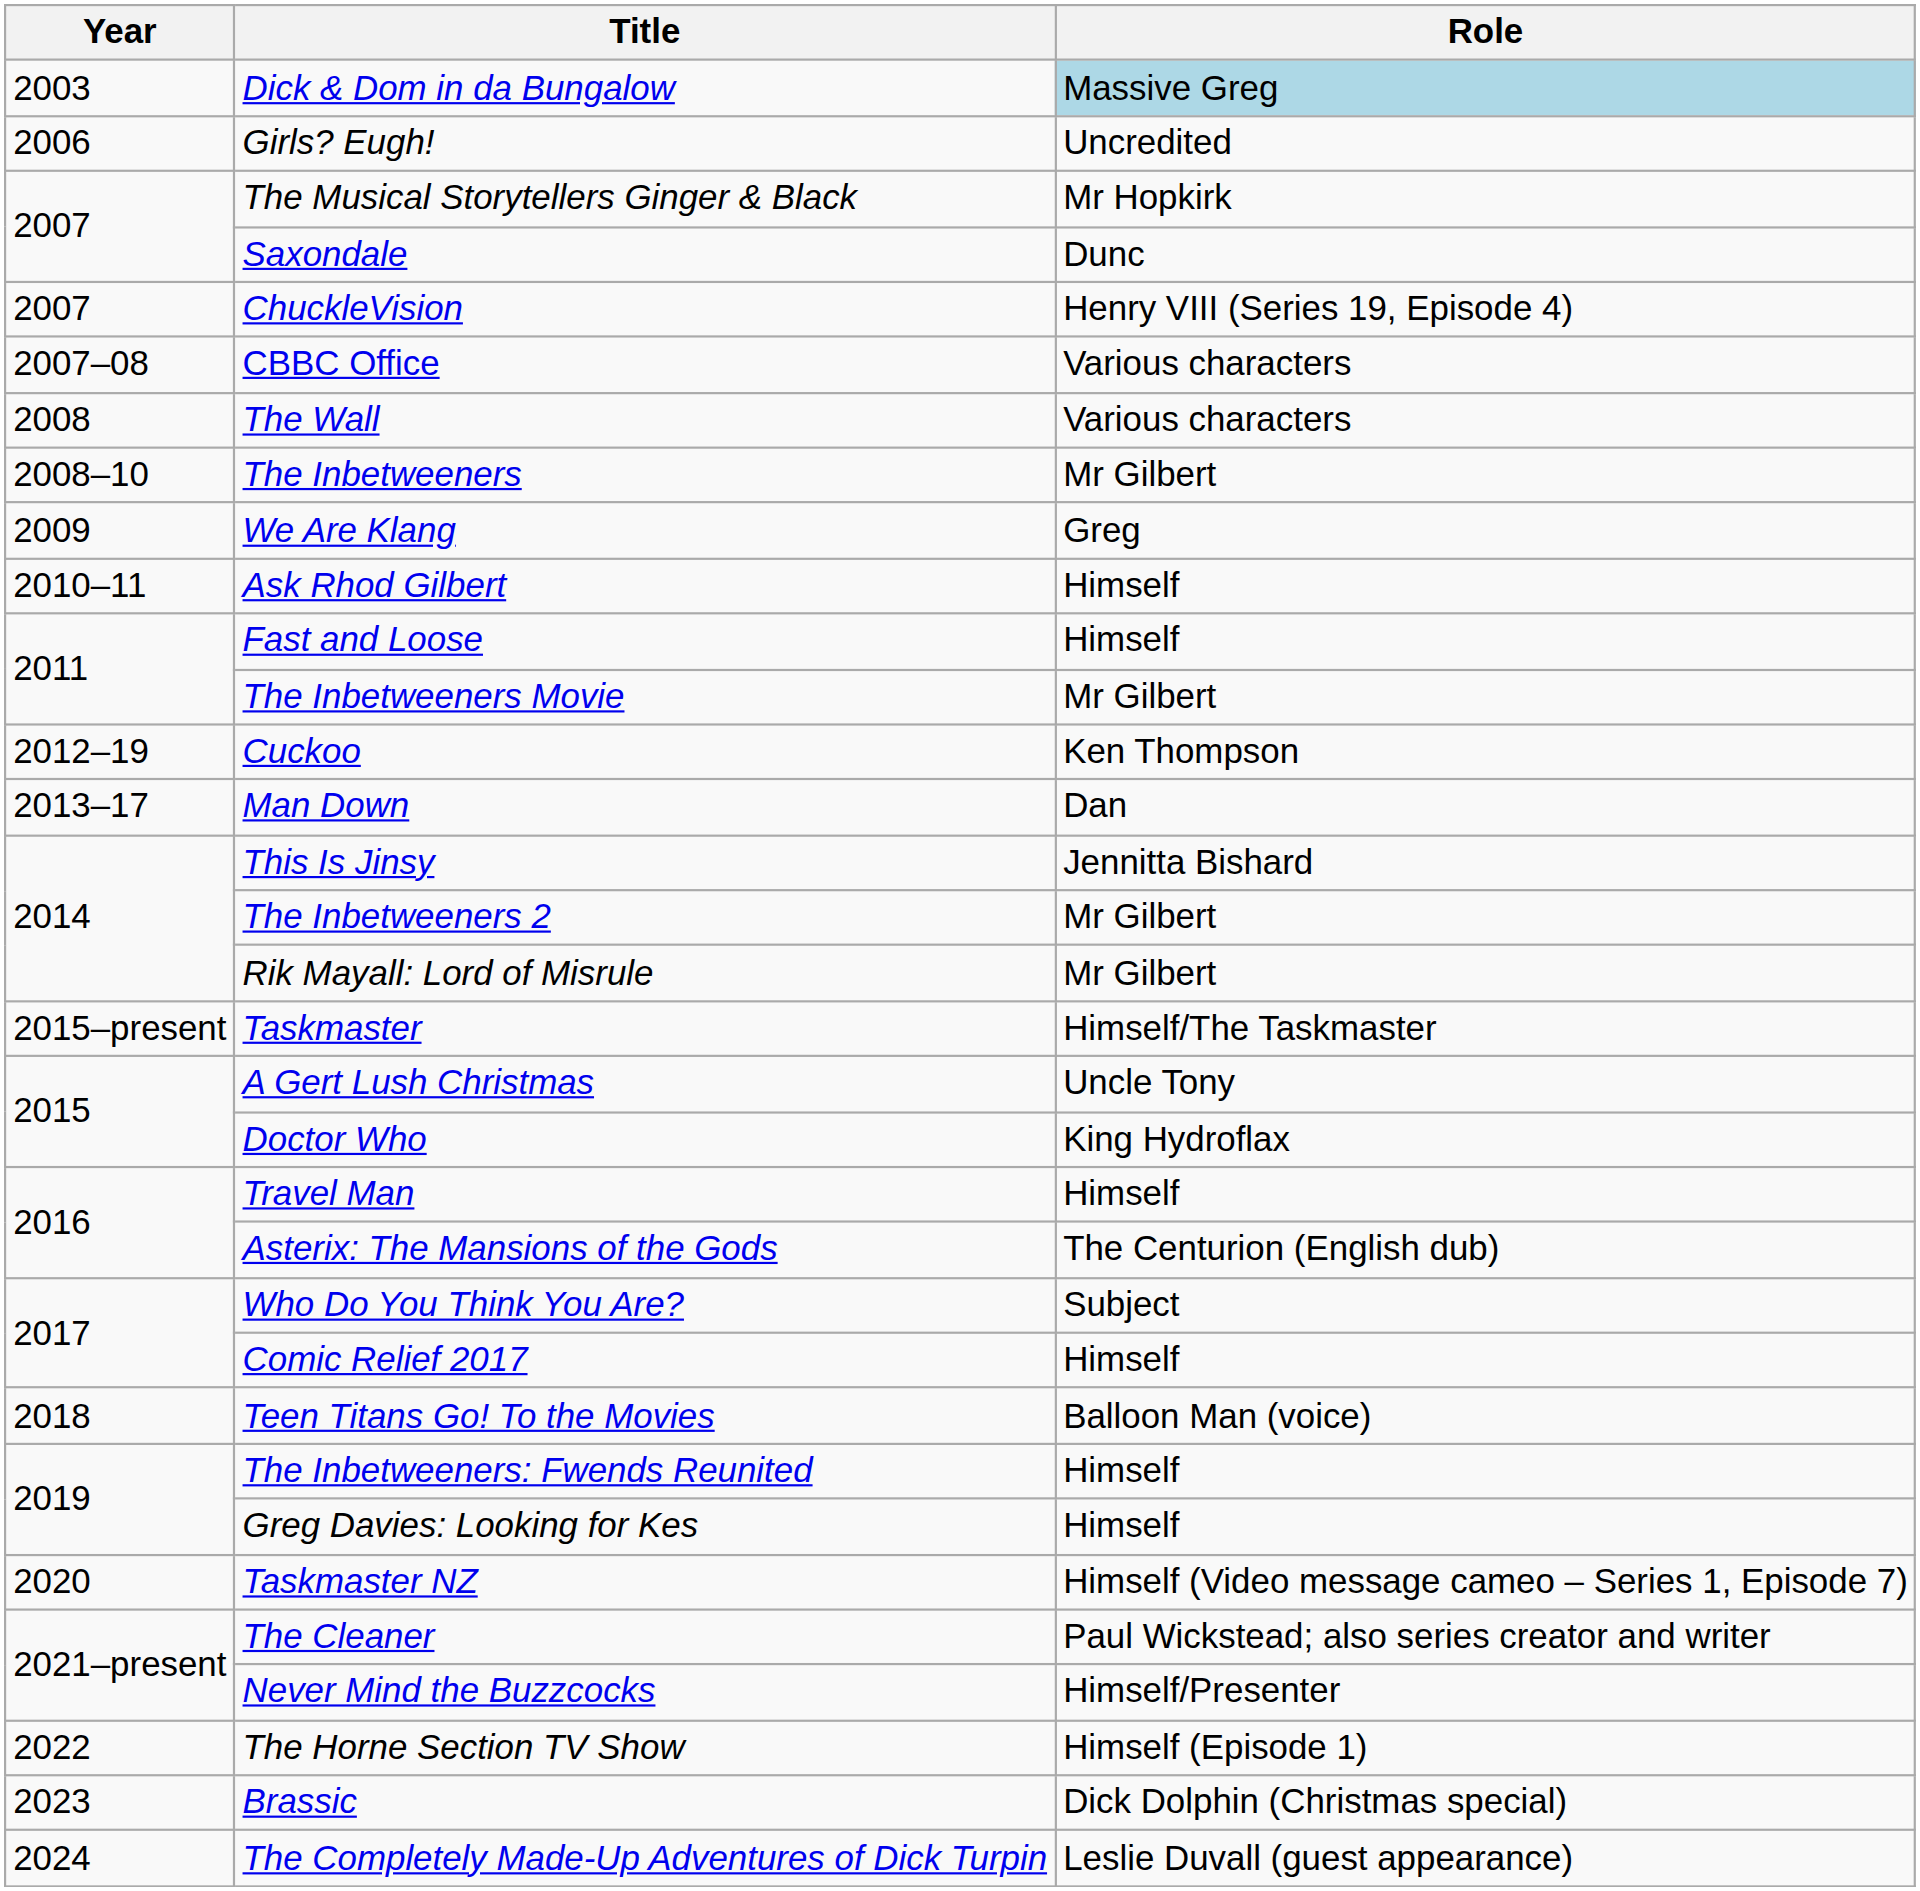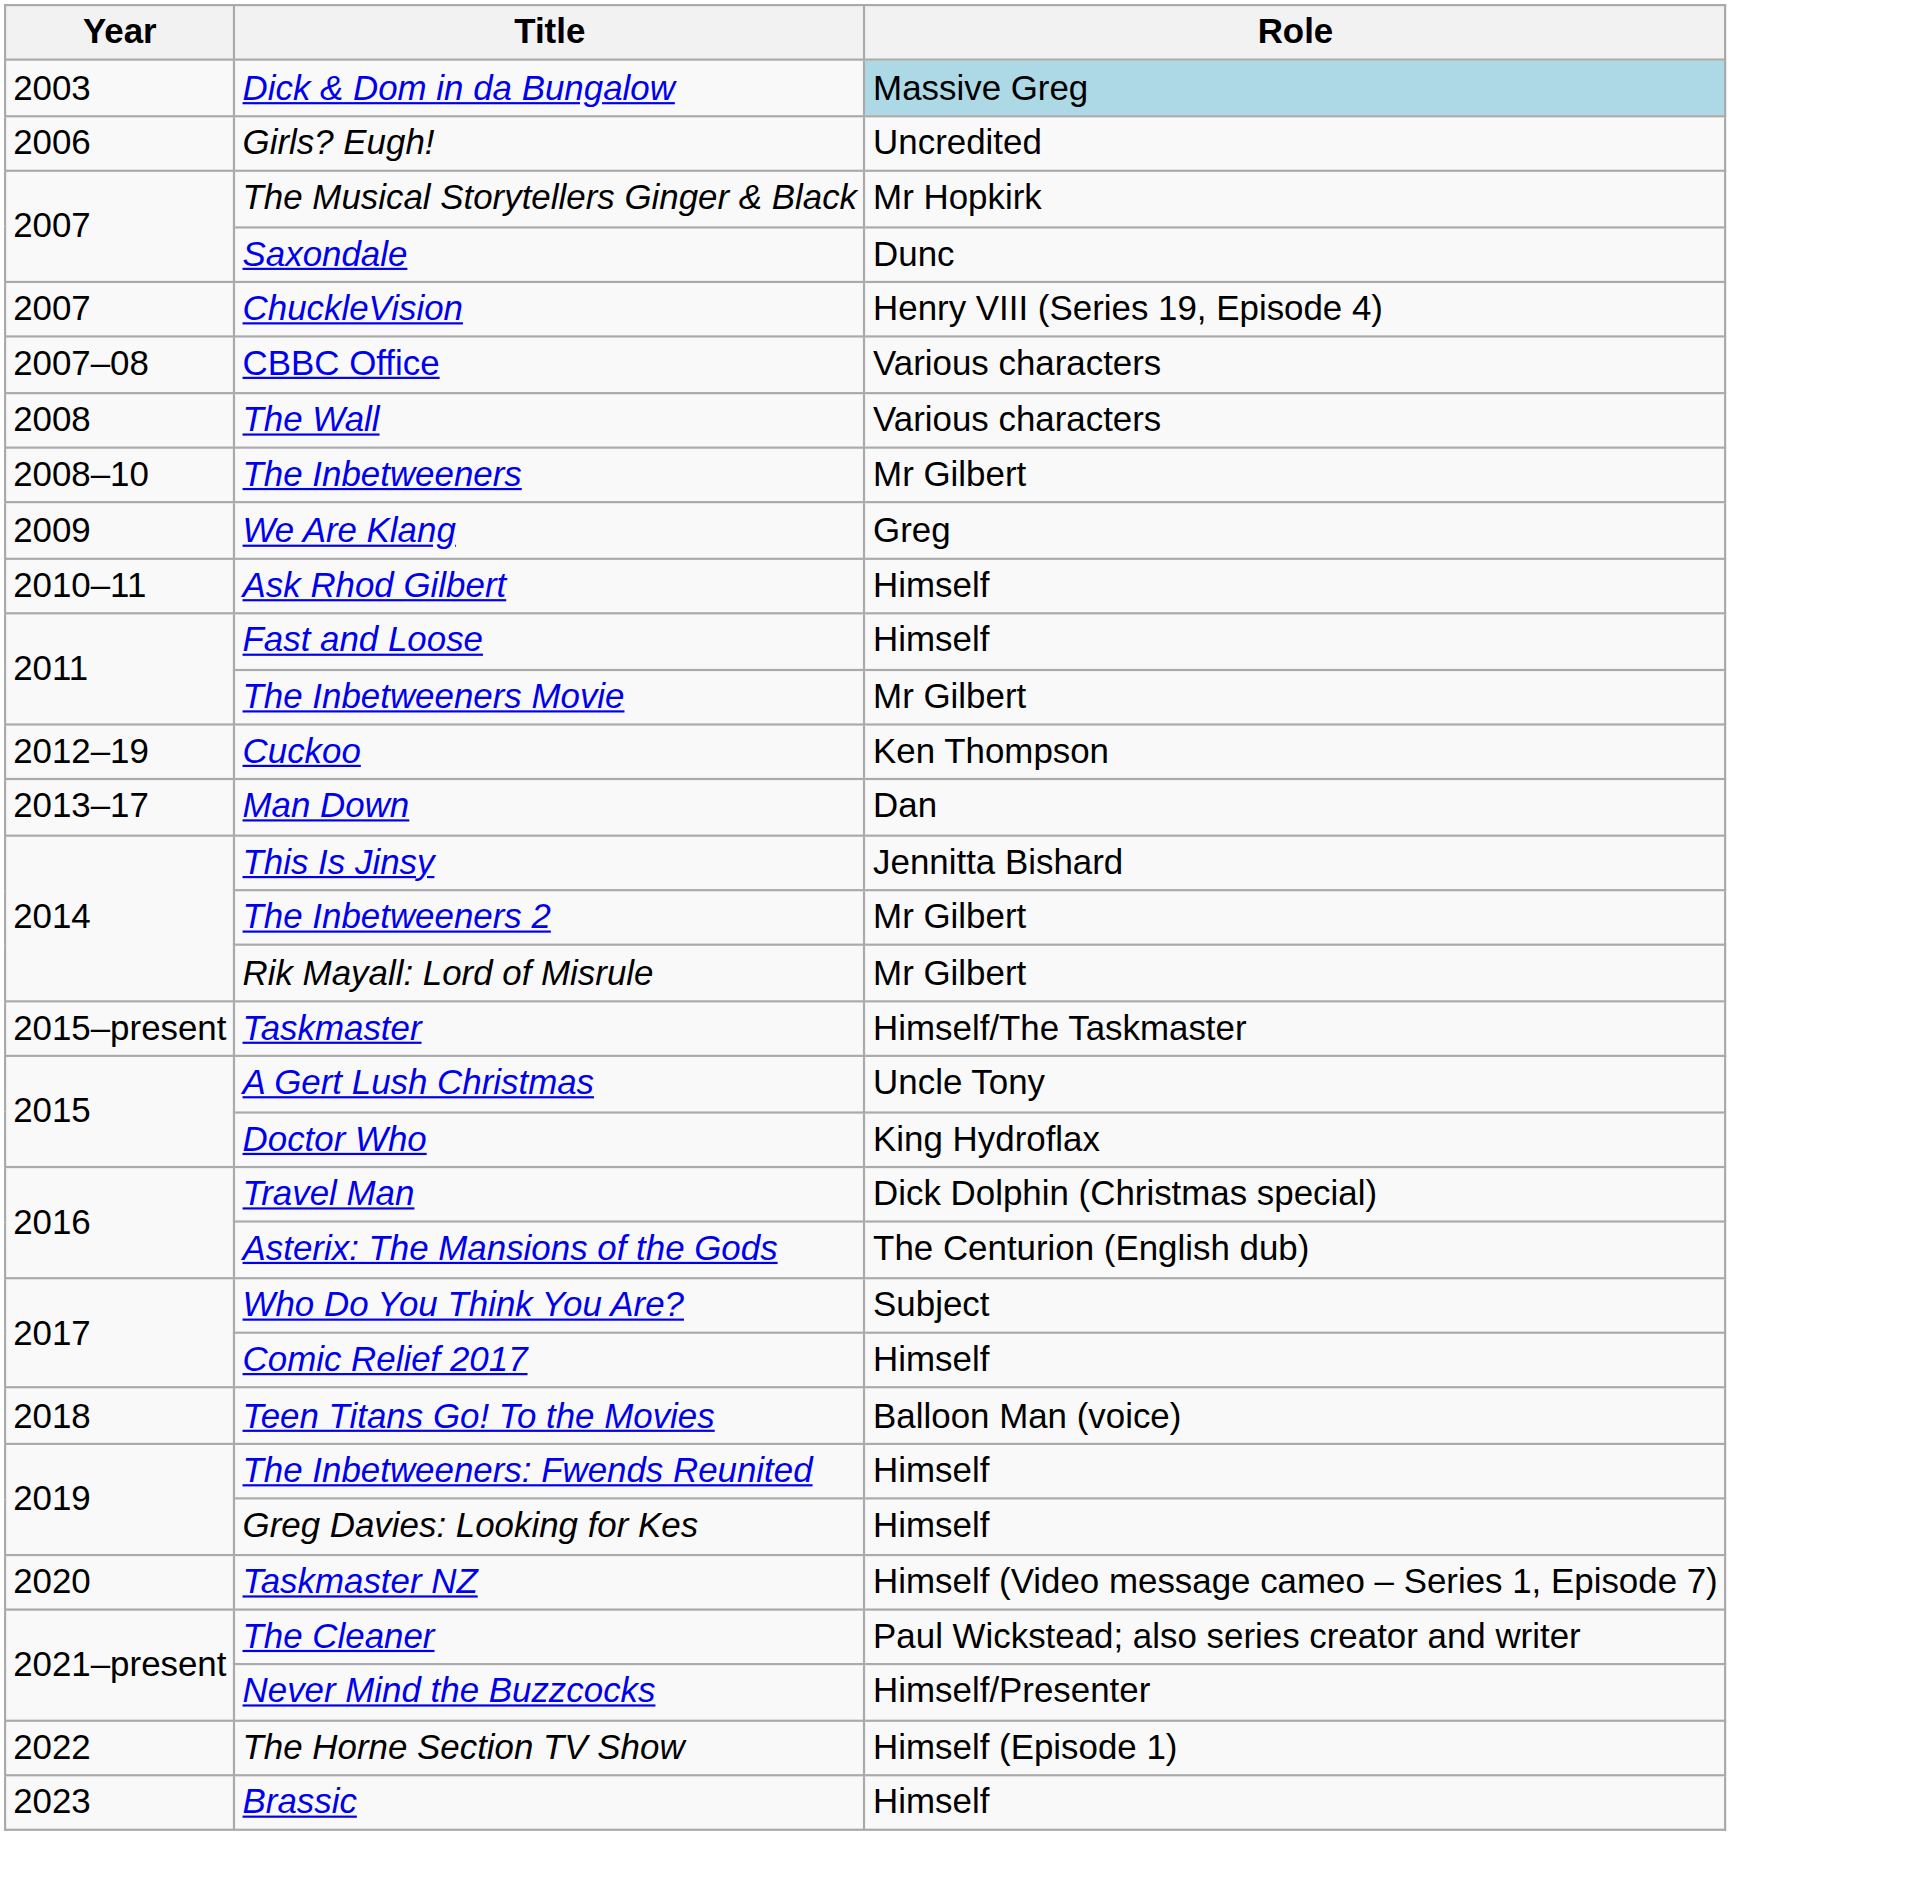Travel Man | Role: Himself -> Dick Dolphin (Christmas special)
Brassic | Role: Dick Dolphin (Christmas special) -> Himself
- row: 2024 | The Completely Made-Up Adventures of Dick Turpin | Leslie Duvall (guest appearance)
